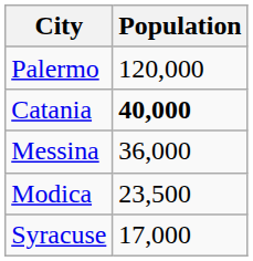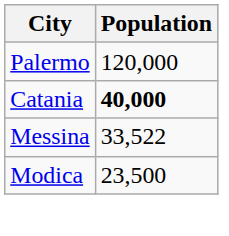Messina | Population: 36,000 -> 33,522
- row: Syracuse | 17,000
